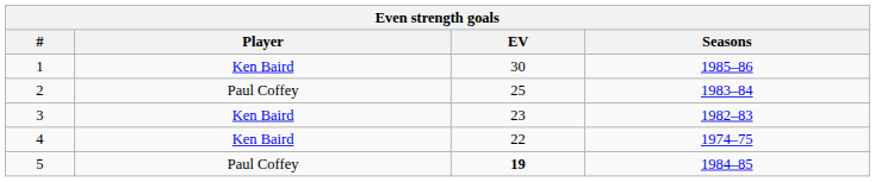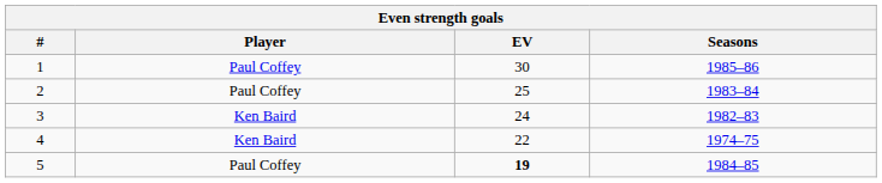1 | Player: Ken Baird -> Paul Coffey
3 | EV: 23 -> 24
